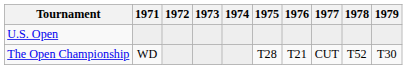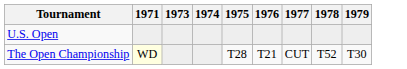- column: 1972
The Open Championship | 1971: no background -> lightyellow background
